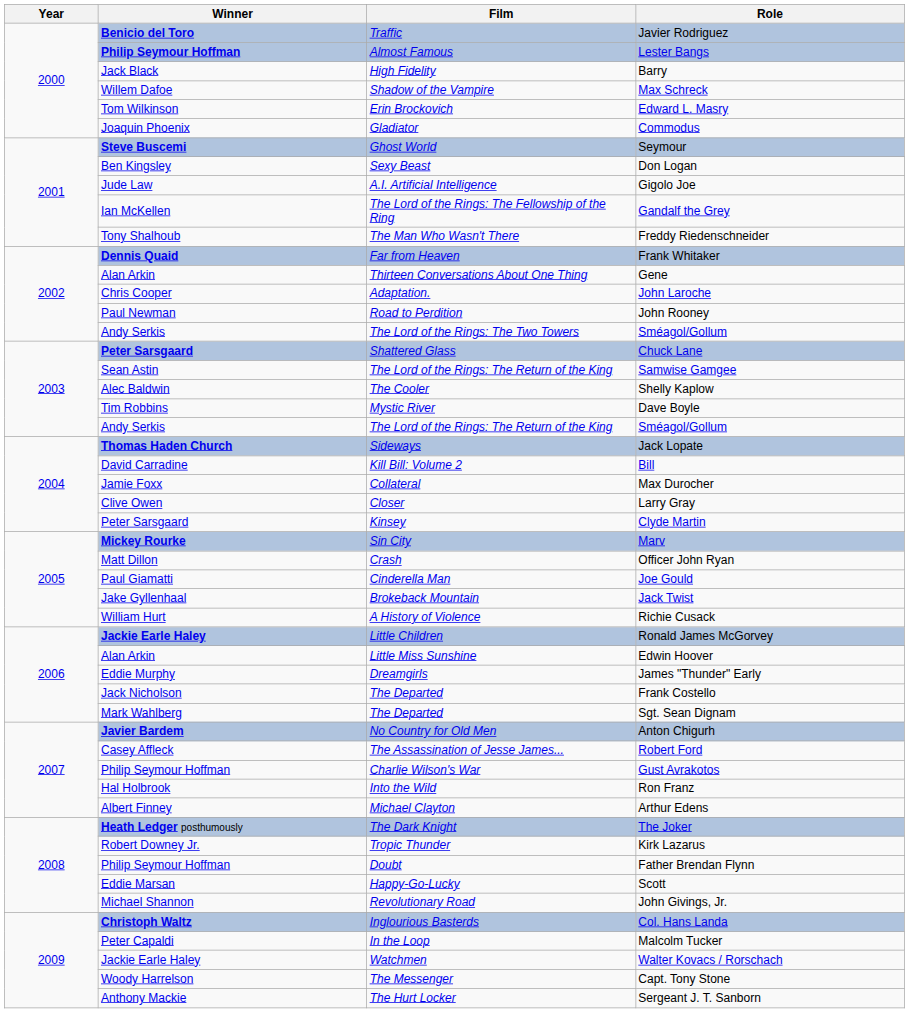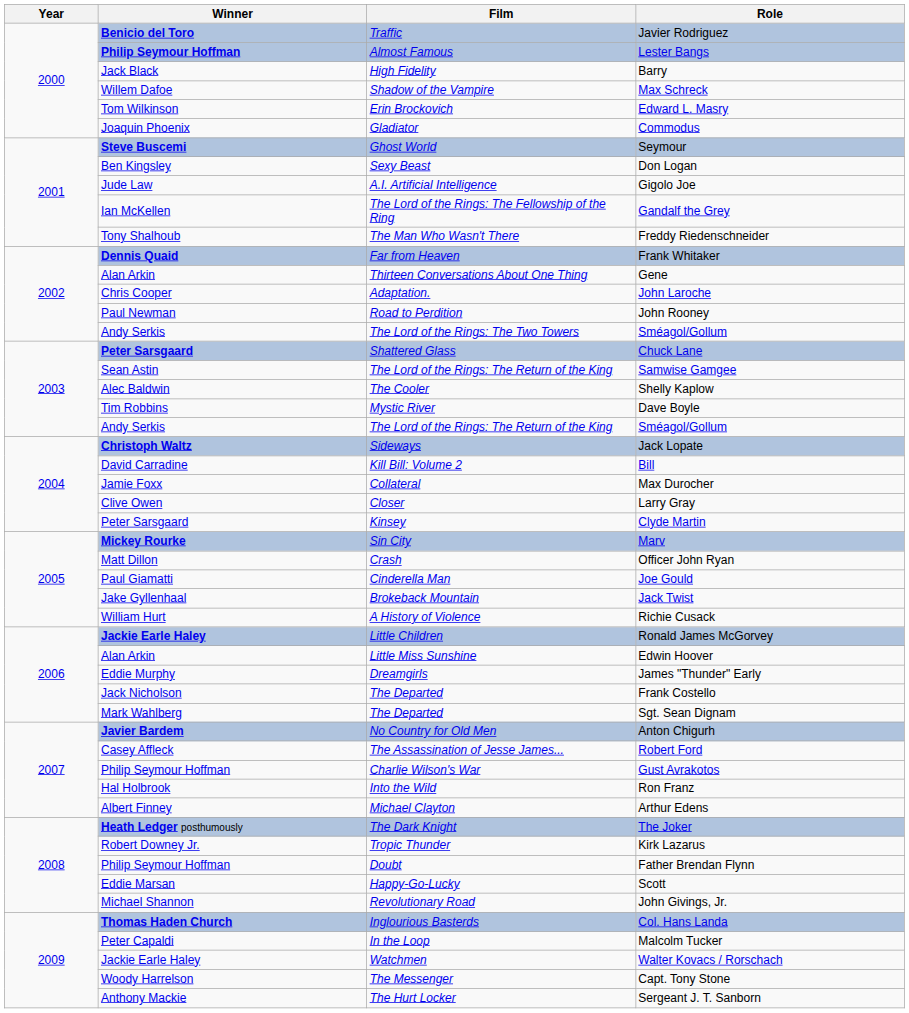Jack Lopate | Winner: Thomas Haden Church -> Christoph Waltz
Col. Hans Landa | Winner: Christoph Waltz -> Thomas Haden Church
